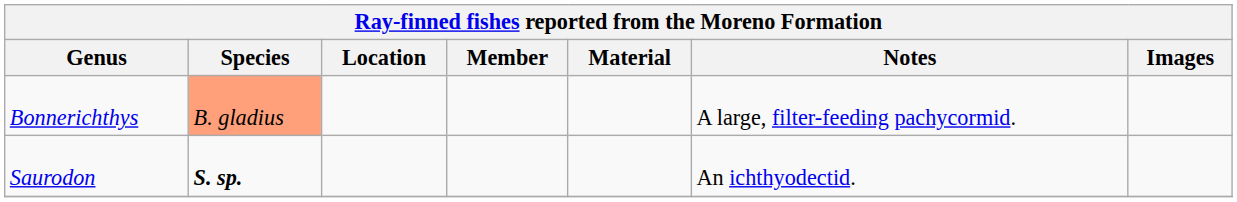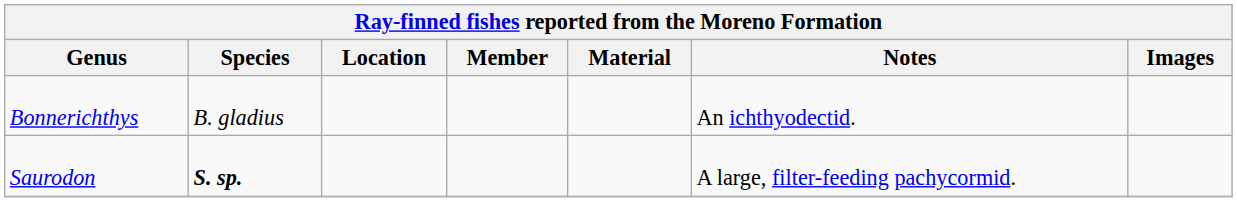Bonnerichthys | Species: lightsalmon background -> no background
Bonnerichthys | Notes: A large, filter-feeding pachycormid. -> An ichthyodectid.
Saurodon | Notes: An ichthyodectid. -> A large, filter-feeding pachycormid.
